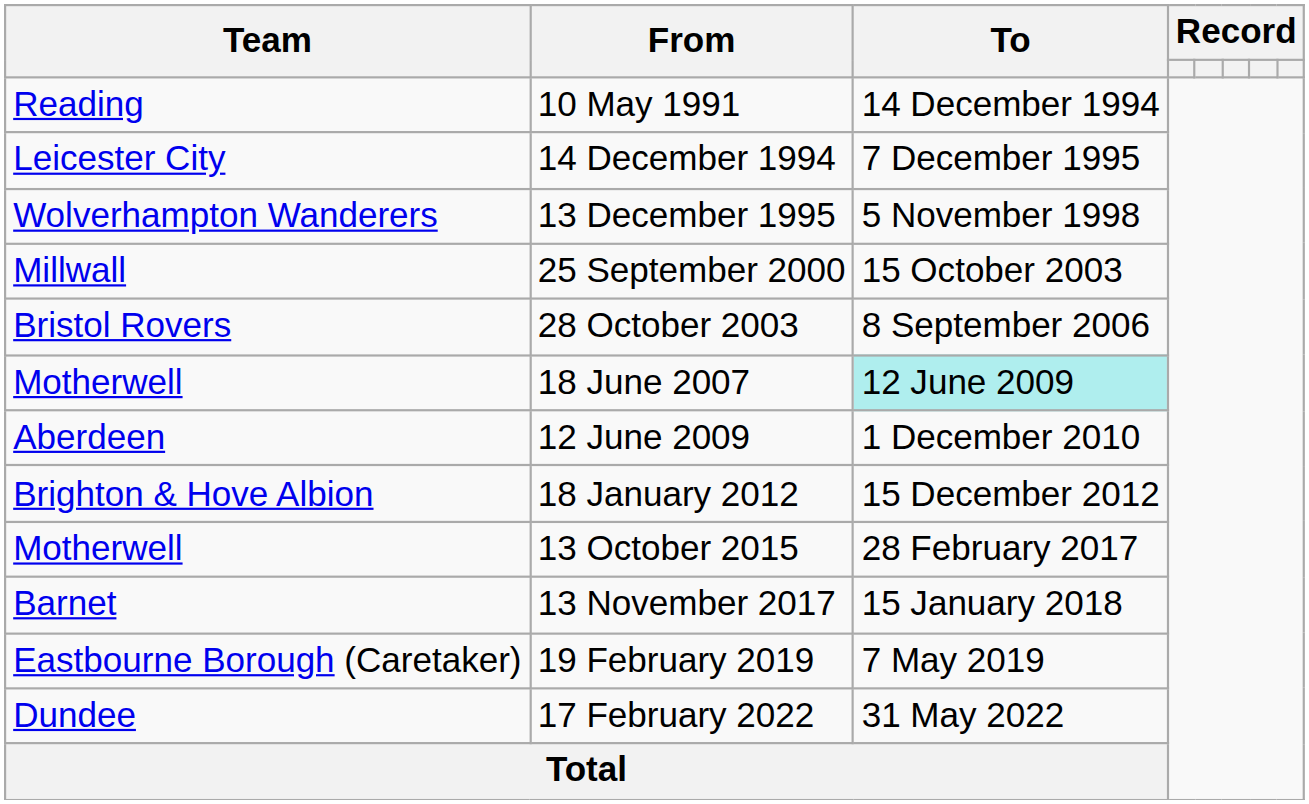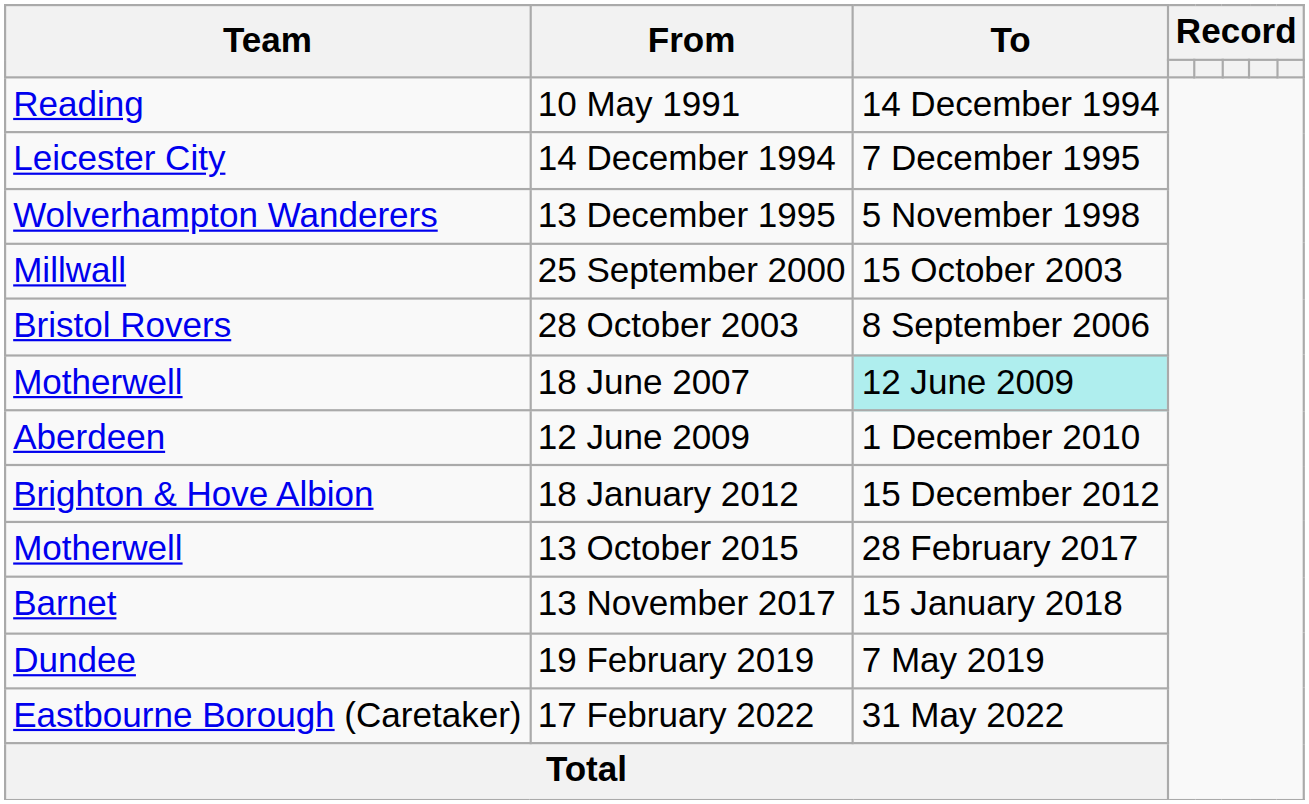19 February 2019 | Team: Eastbourne Borough (Caretaker) -> Dundee
17 February 2022 | Team: Dundee -> Eastbourne Borough (Caretaker)
